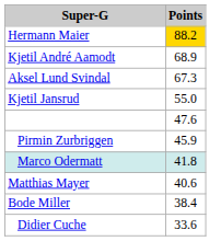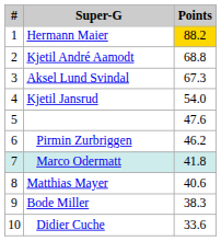+ column: # | 1 | 2 | 3 | 4 | 5 | 6 | 7 | 8 | 9 | 10
Kjetil André Aamodt | Points: 68.9 -> 68.8
Kjetil Jansrud | Points: 55.0 -> 54.0
Pirmin Zurbriggen | Points: 45.9 -> 46.2
Bode Miller | Points: 38.4 -> 38.3
